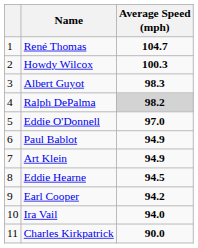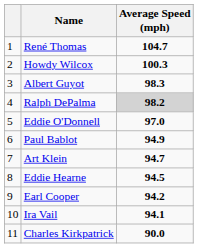Art Klein | Average Speed (mph): 94.9 -> 94.7
Ira Vail | Average Speed (mph): 94.0 -> 94.1
